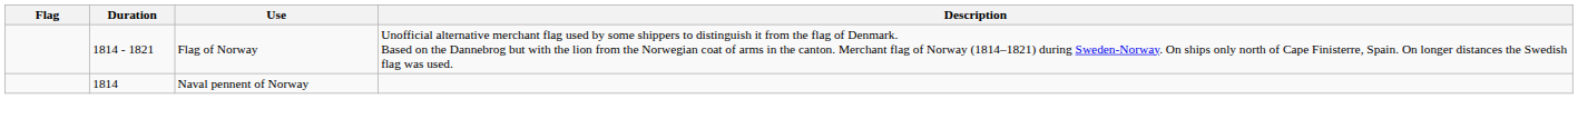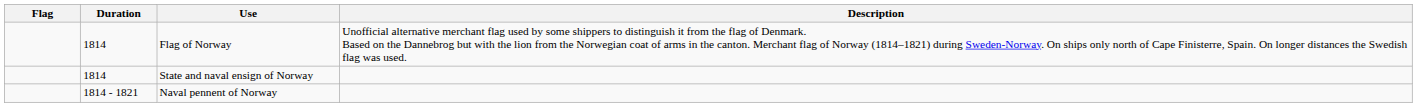Flag of Norway | Duration: 1814 - 1821 -> 1814
+ row: 1814 | State and naval ensign of Norway
Naval pennent of Norway | Duration: 1814 -> 1814 - 1821
